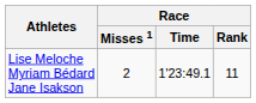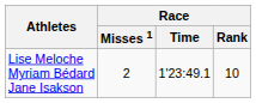Lise Meloche Myriam Bédard Jane Isakson | Race / Rank: 11 -> 10
